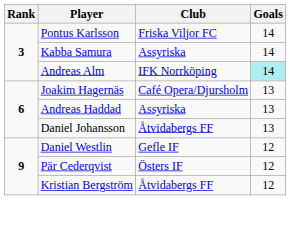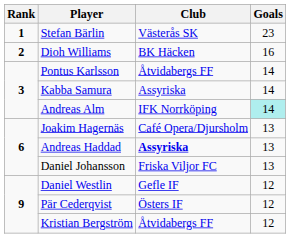+ row: 1 | Stefan Bärlin | Västerås SK | 23
+ row: 2 | Dioh Williams | BK Häcken | 16
Pontus Karlsson | Club: Friska Viljor FC -> Åtvidabergs FF
Andreas Haddad | Club: normal -> bold
Daniel Johansson | Club: Åtvidabergs FF -> Friska Viljor FC
